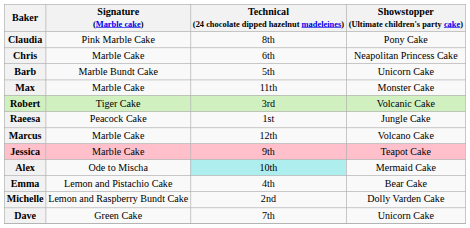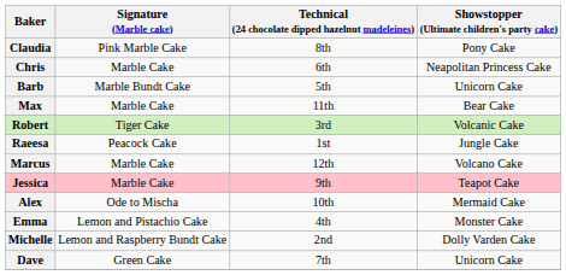Max | Showstopper (Ultimate children's party cake): Monster Cake -> Bear Cake
Alex | Technical (24 chocolate dipped hazelnut madeleines): paleturquoise background -> no background
Emma | Showstopper (Ultimate children's party cake): Bear Cake -> Monster Cake
